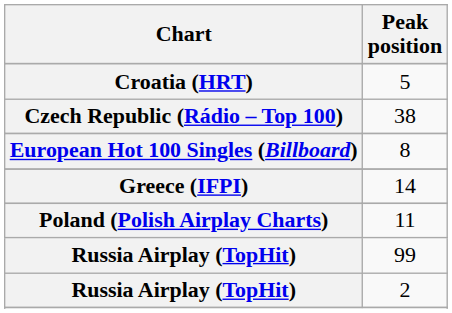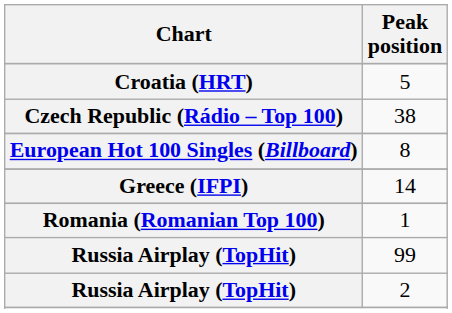- row: Poland (Polish Airplay Charts) | 11
+ row: Romania (Romanian Top 100) | 1
